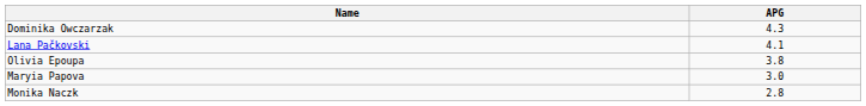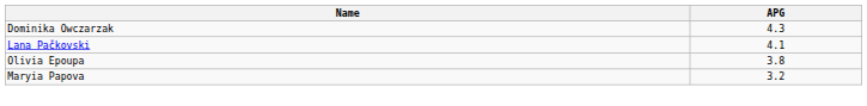Maryia Papova | APG: 3.0 -> 3.2
- row: Monika Naczk | 2.8
